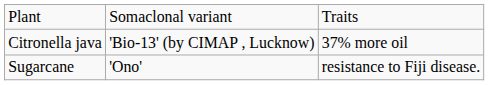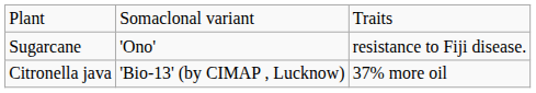rows swapped: Sugarcane <-> Citronella java
